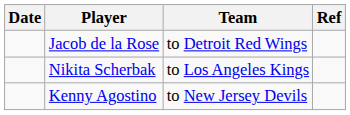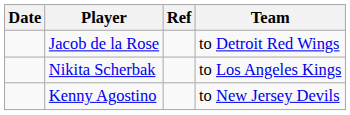columns swapped: Team <-> Ref
